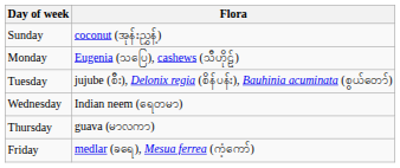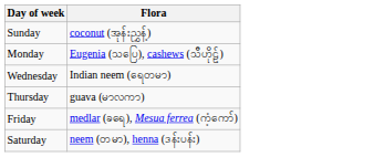- row: Tuesday | jujube (စီး), Delonix regia (စိန်ပန်း), Bauhinia acuminata (စွယ်တော်)
+ row: Saturday | neem (တမာ), henna (ဒန်းပန်း)
